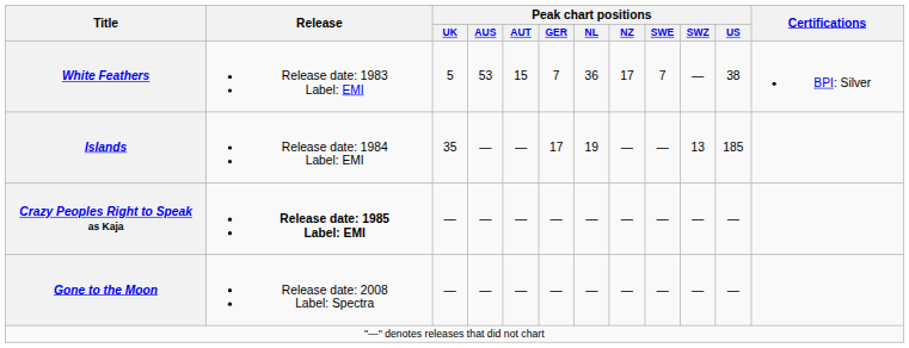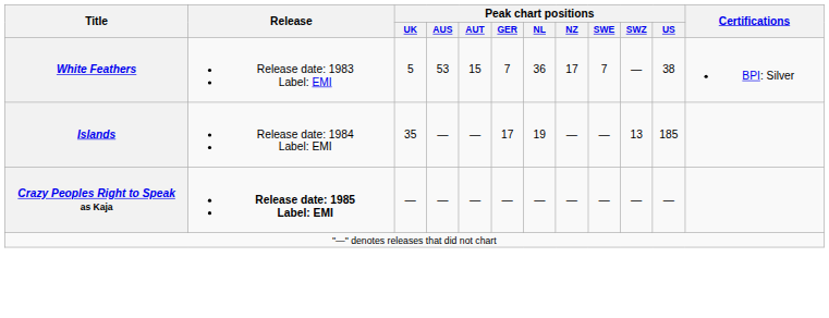- row: Gone to the Moon | Release date: 2008 Label: Spectra | — | — | — | — | — | — | — | — | —
